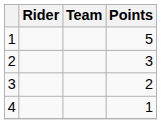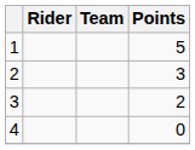4 | Points: 1 -> 0
